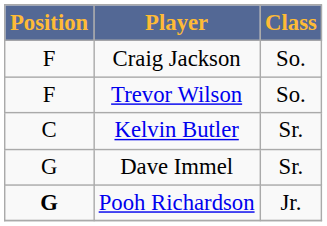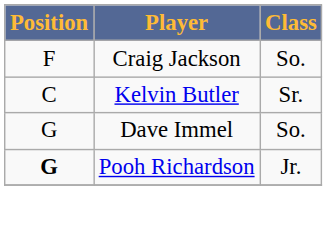- row: F | Trevor Wilson | So.
Dave Immel | Class: Sr. -> So.
